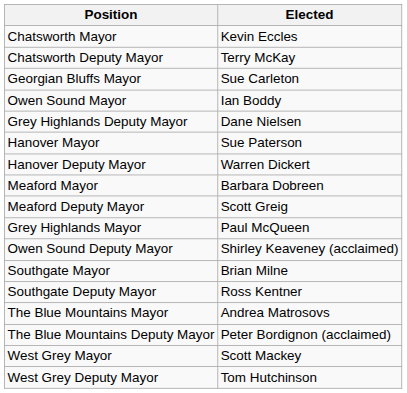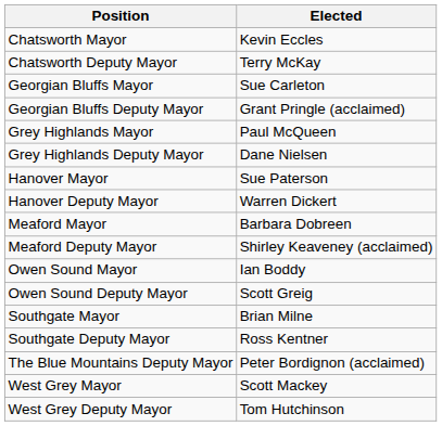+ row: Georgian Bluffs Deputy Mayor | Grant Pringle (acclaimed)
rows swapped: Grey Highlands Mayor <-> Owen Sound Mayor
Meaford Deputy Mayor | Elected: Scott Greig -> Shirley Keaveney (acclaimed)
Owen Sound Deputy Mayor | Elected: Shirley Keaveney (acclaimed) -> Scott Greig
- row: The Blue Mountains Mayor | Andrea Matrosovs
